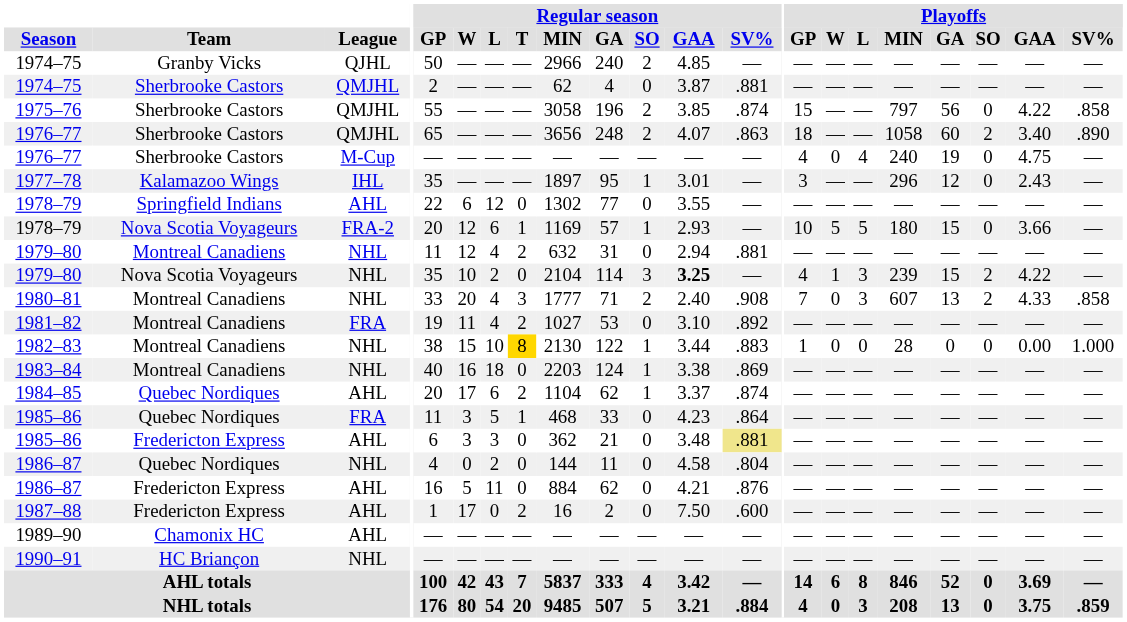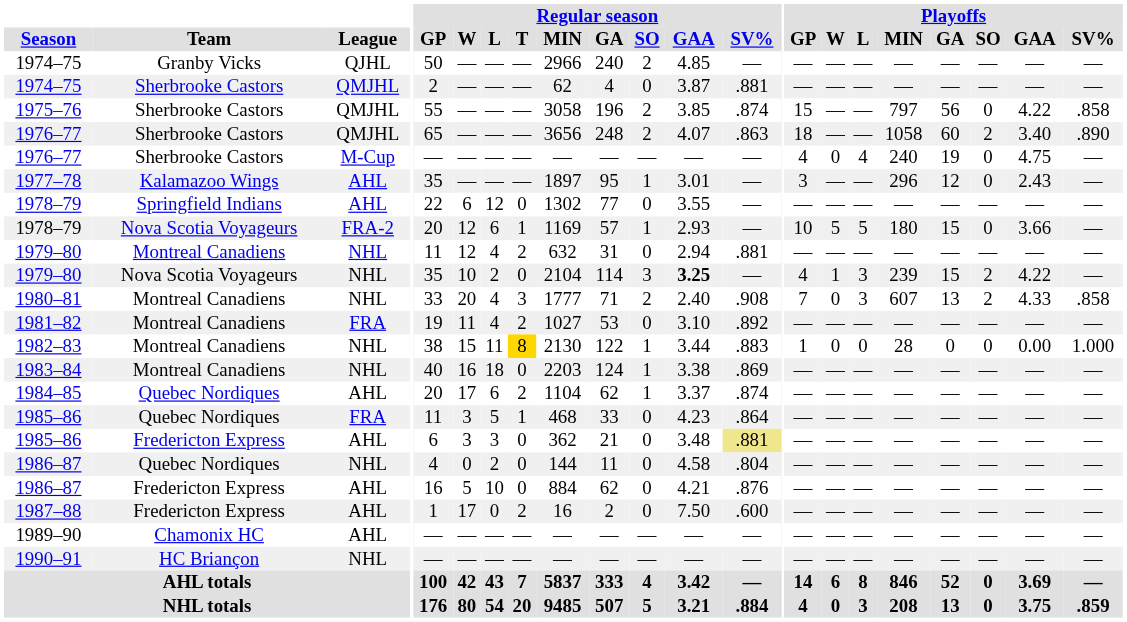1977–78 | League: IHL -> AHL
1982–83 | Regular season / L: 10 -> 11
1986–87 / Fredericton Express | Regular season / L: 11 -> 10
